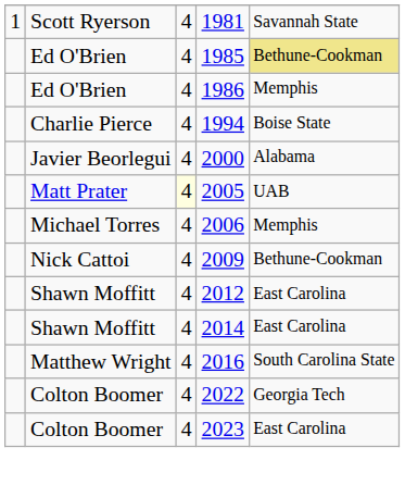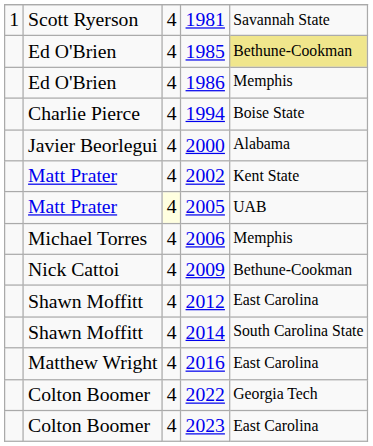+ row: Matt Prater | 4 | 2002 | Kent State
2014 | column 5: East Carolina -> South Carolina State
2016 | column 5: South Carolina State -> East Carolina
